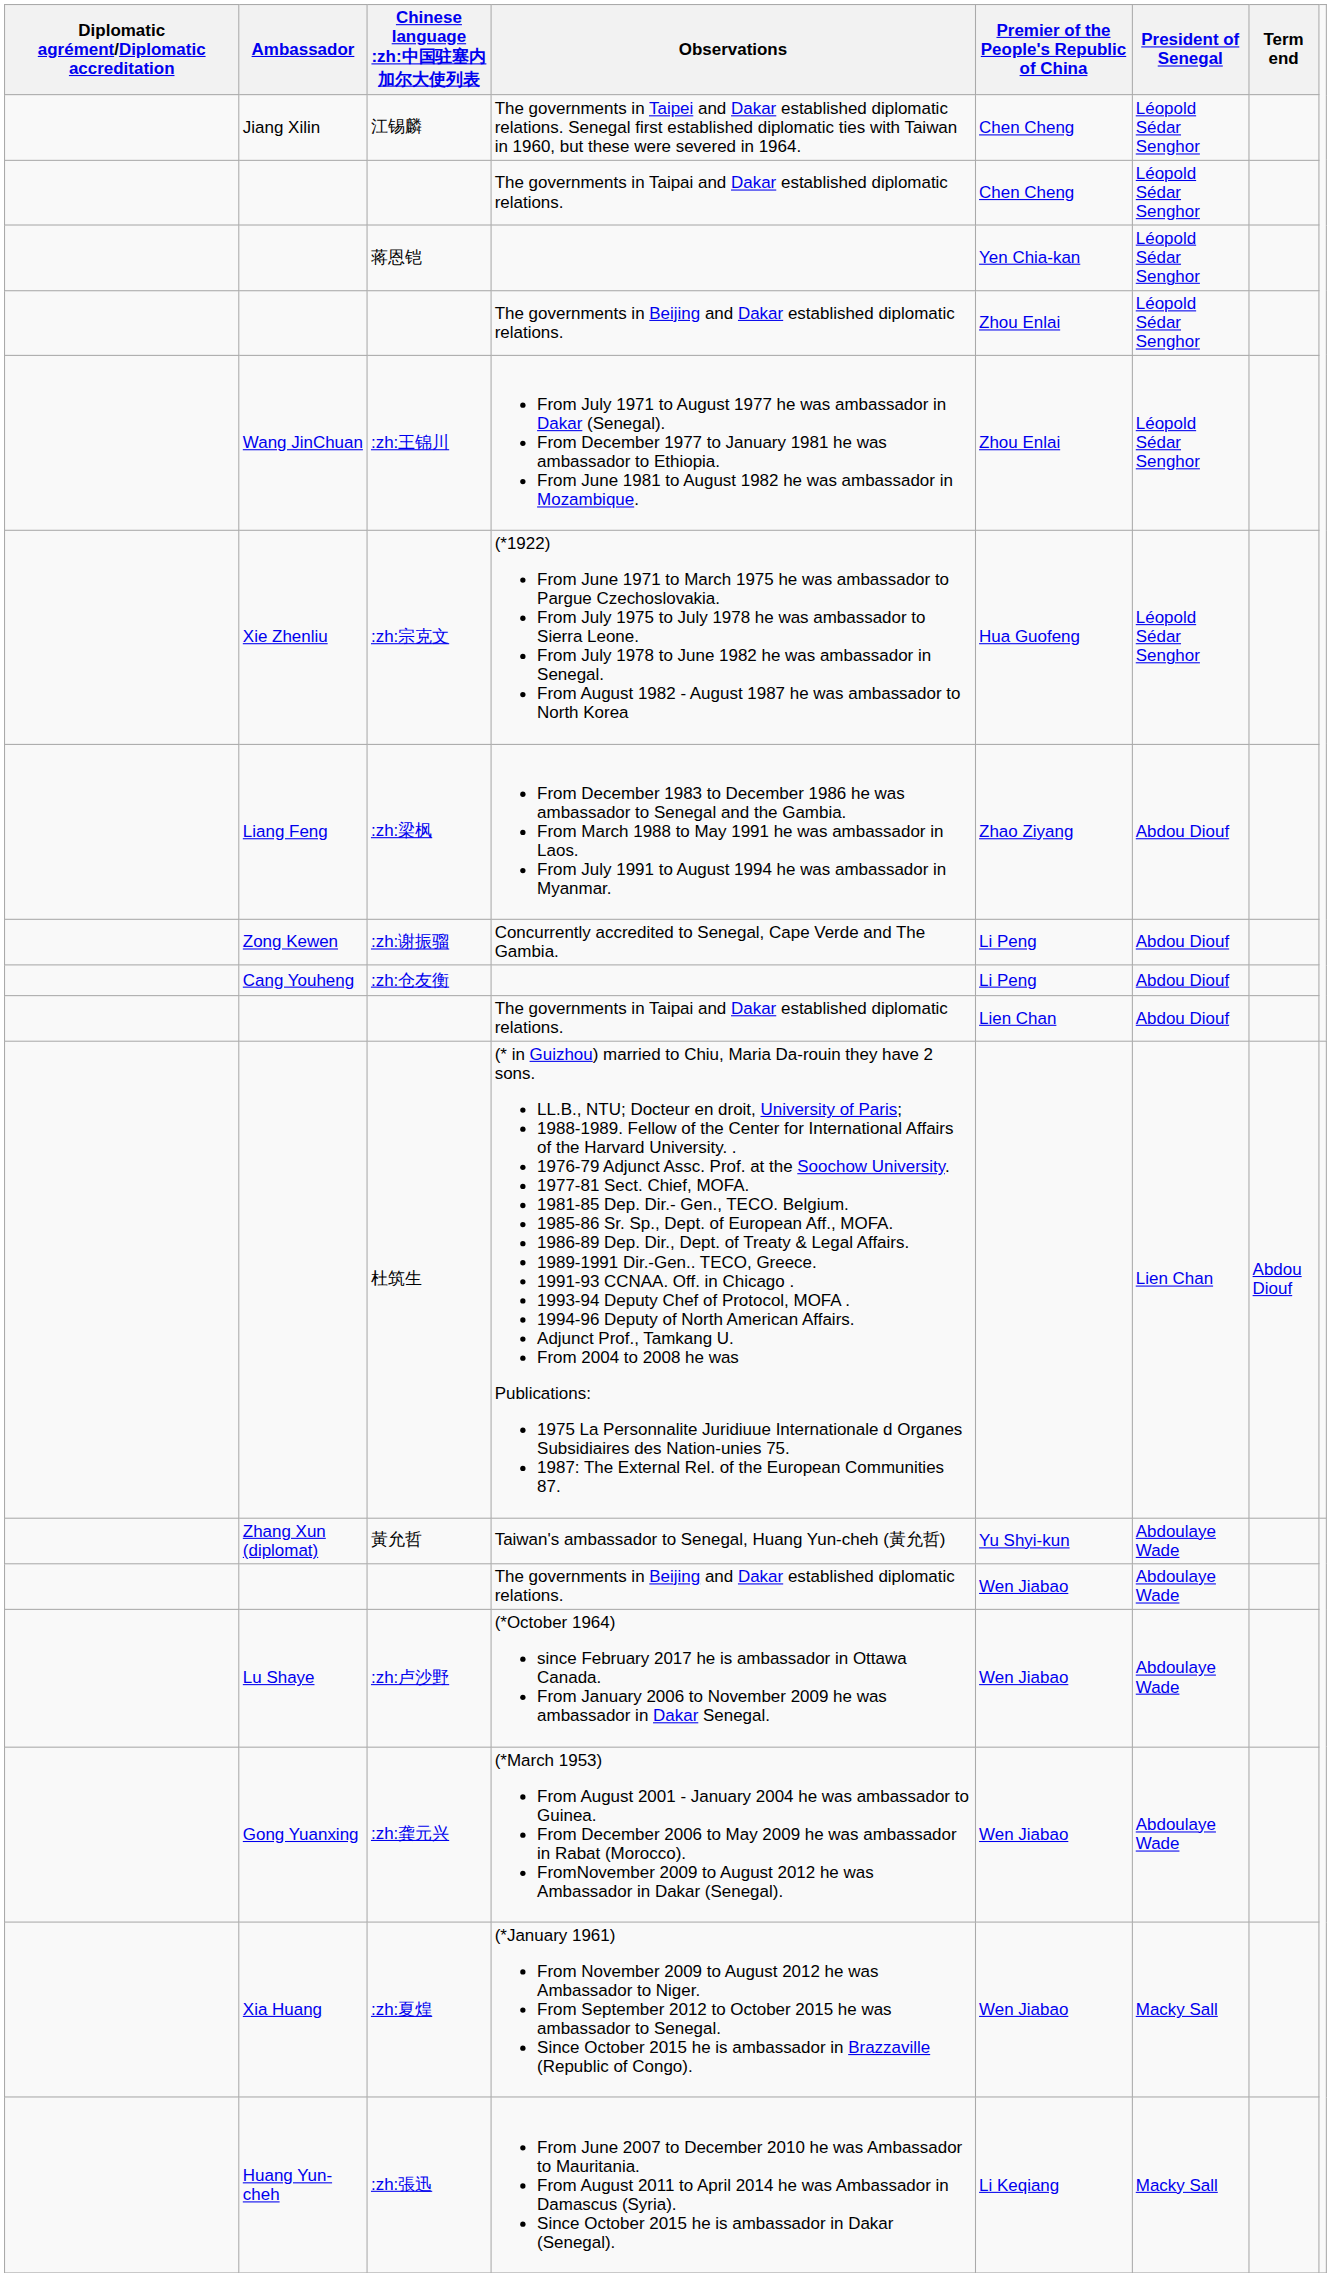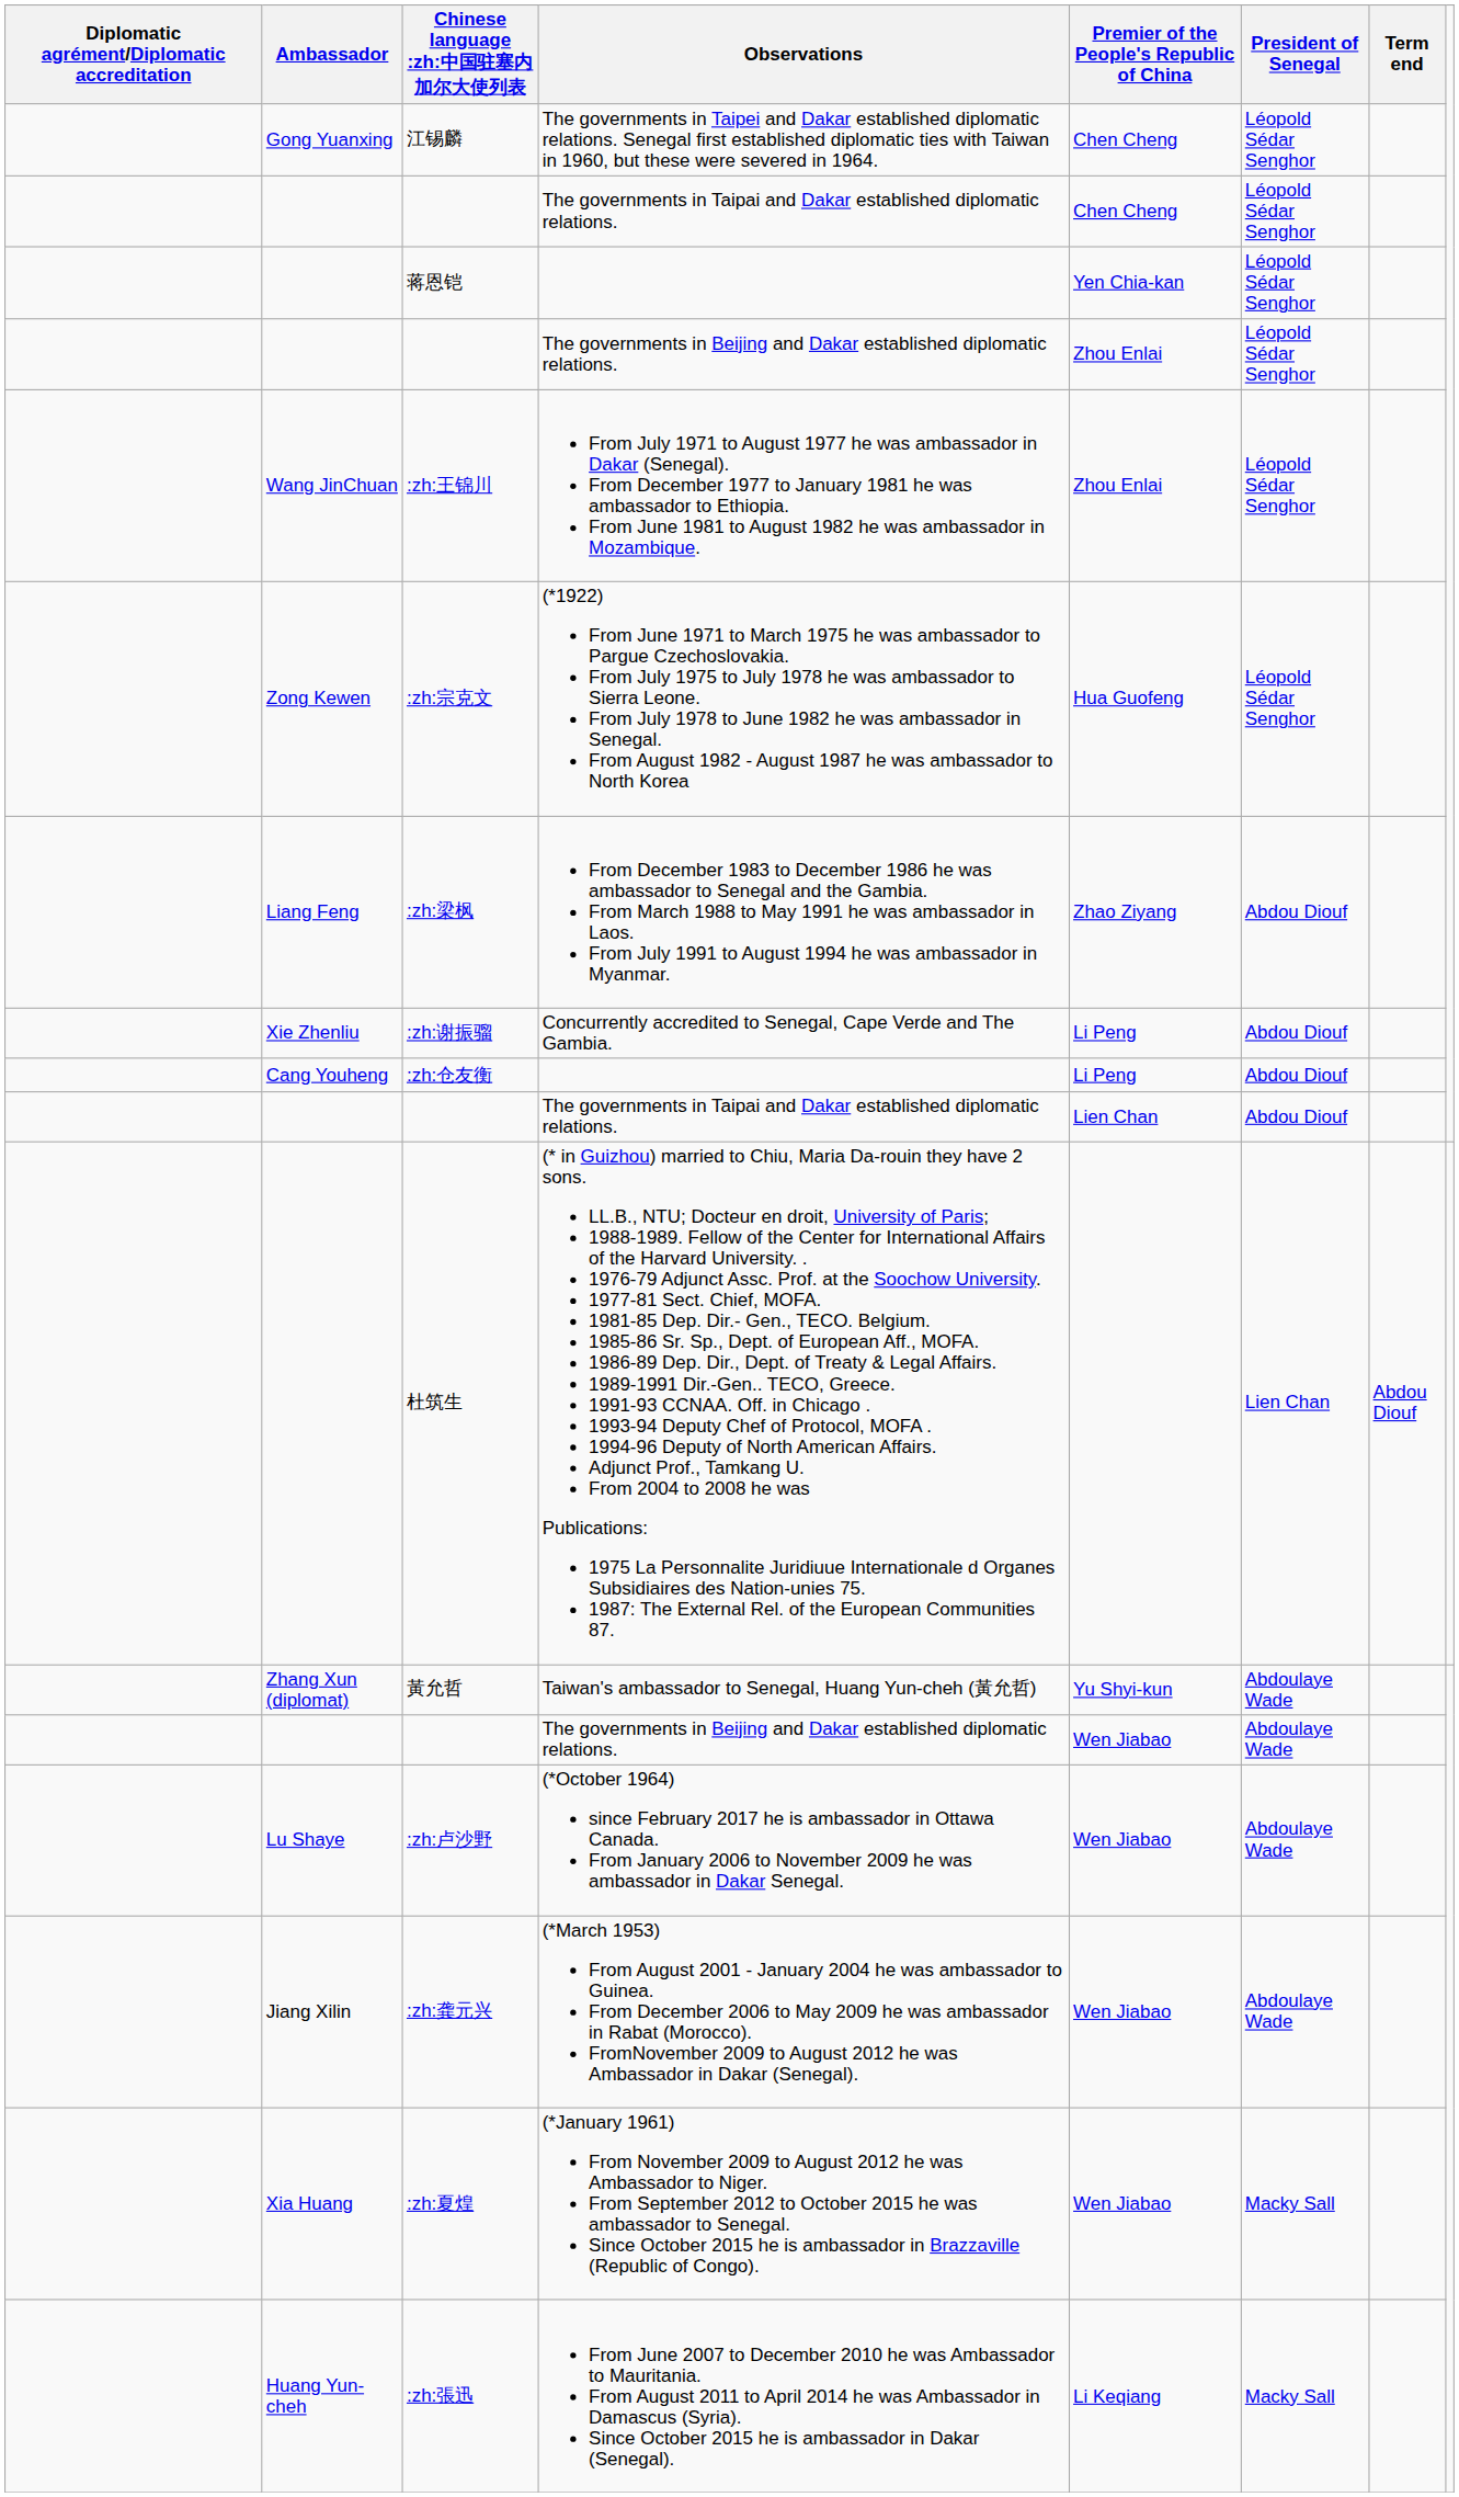江锡麟 | Ambassador: Jiang Xilin -> Gong Yuanxing
:zh:宗克文 | Ambassador: Xie Zhenliu -> Zong Kewen
:zh:谢振骝 | Ambassador: Zong Kewen -> Xie Zhenliu
:zh:龚元兴 | Ambassador: Gong Yuanxing -> Jiang Xilin
